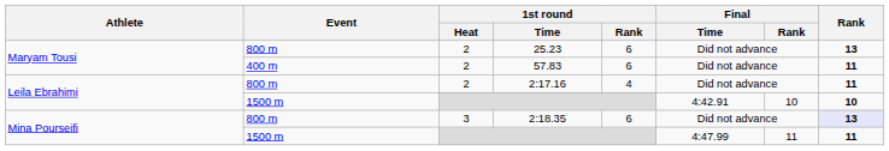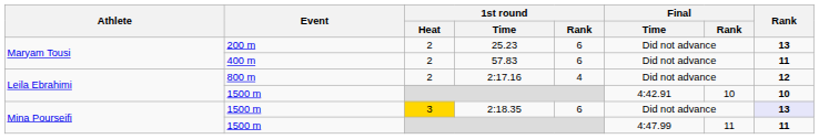25.23 | Event: 800 m -> 200 m
2:17.16 | Rank: 11 -> 12
2:18.35 | Event: 800 m -> 1500 m
2:18.35 | 1st round / Heat: no background -> gold background
